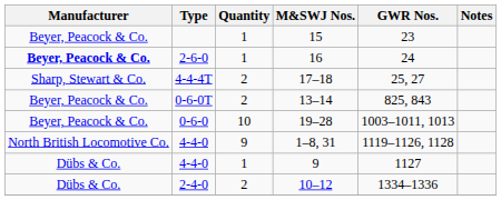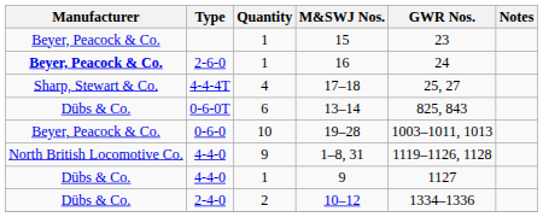17–18 | Quantity: 2 -> 4
13–14 | Manufacturer: Beyer, Peacock & Co. -> Dübs & Co.
13–14 | Quantity: 2 -> 6
